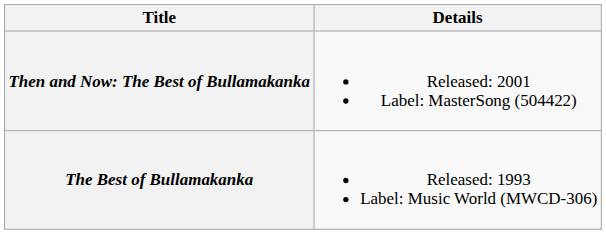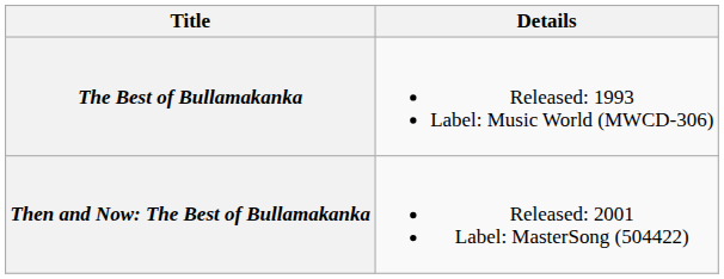rows swapped: The Best of Bullamakanka <-> Then and Now: The Best of Bullamakanka
